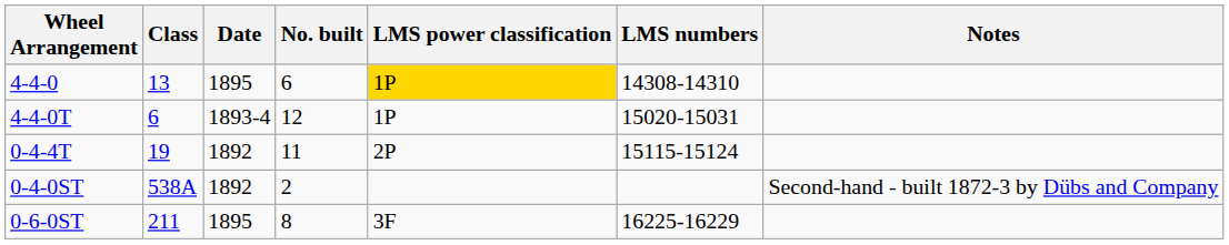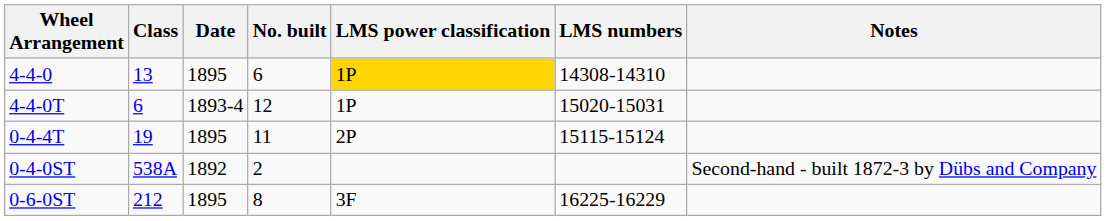0-4-4T | Date: 1892 -> 1895
0-6-0ST | Class: 211 -> 212
